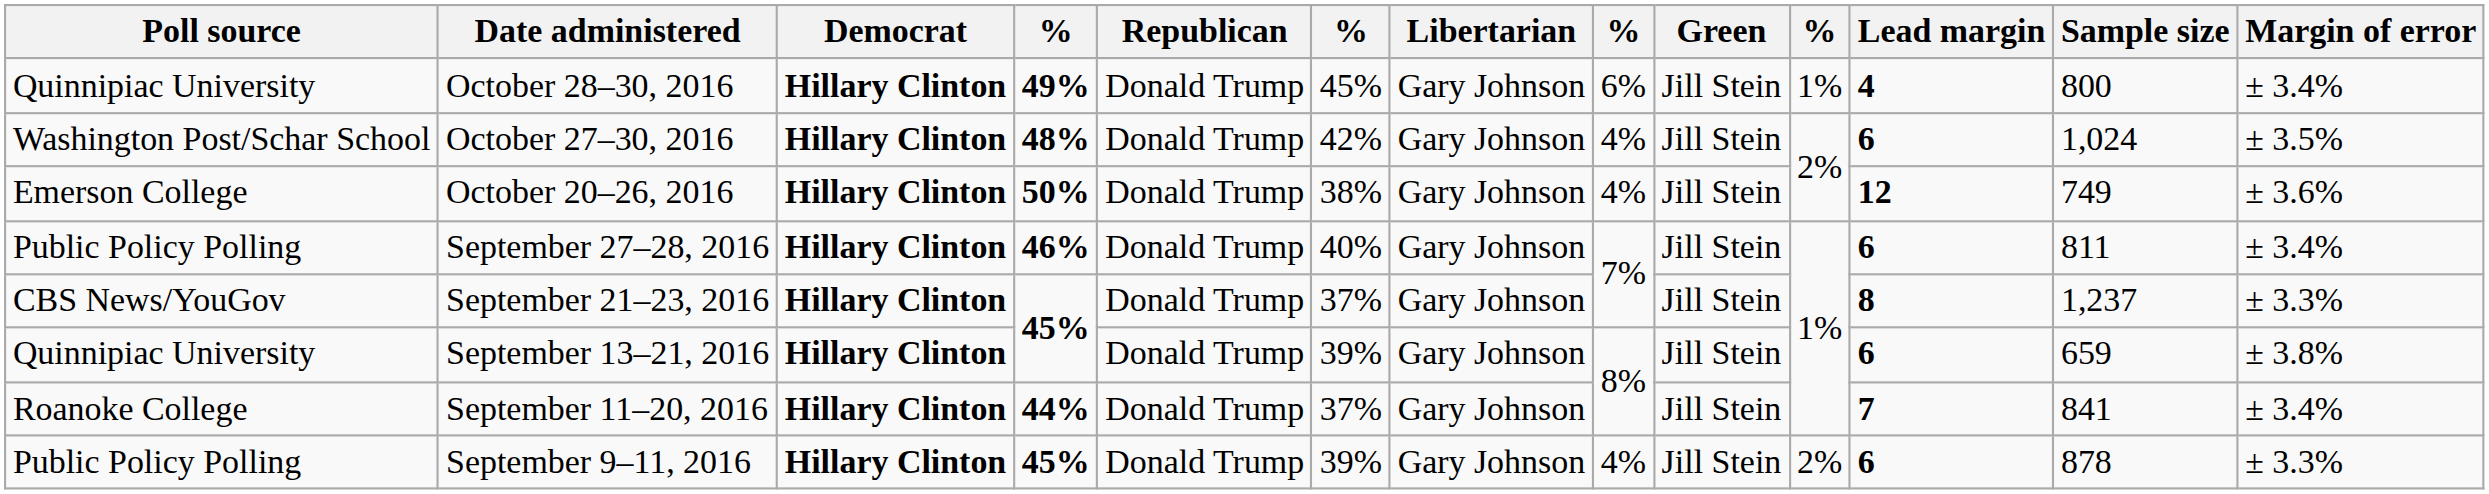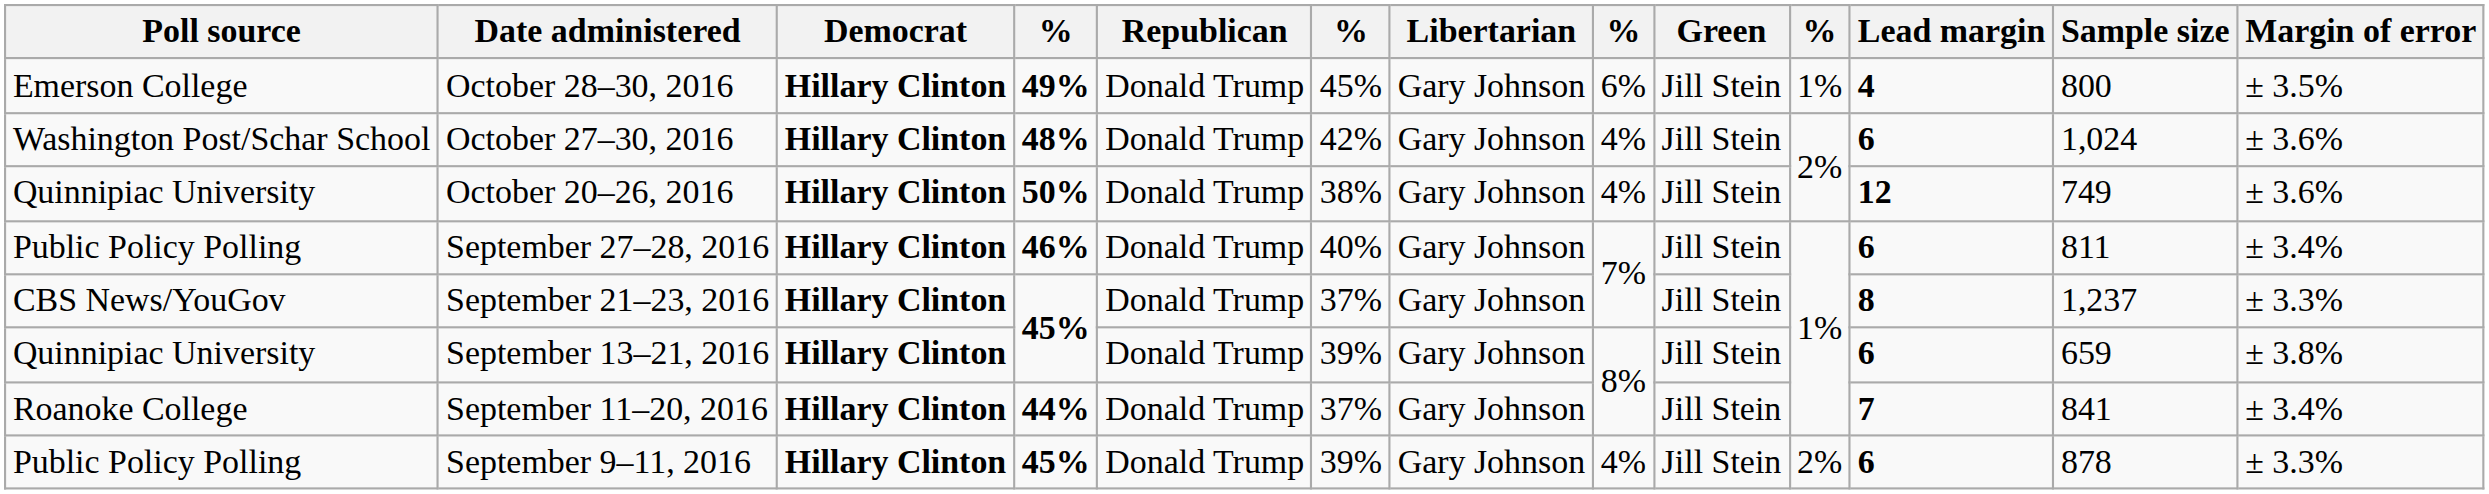October 28–30, 2016 | Poll source: Quinnipiac University -> Emerson College
October 28–30, 2016 | Margin of error: ± 3.4% -> ± 3.5%
October 27–30, 2016 | Margin of error: ± 3.5% -> ± 3.6%
October 20–26, 2016 | Poll source: Emerson College -> Quinnipiac University
